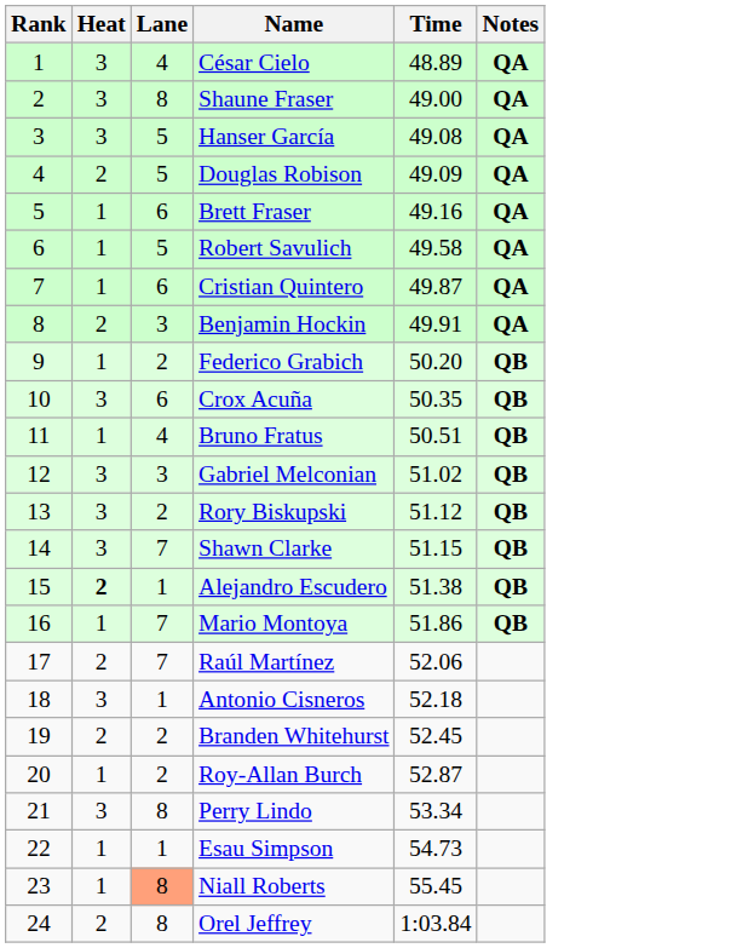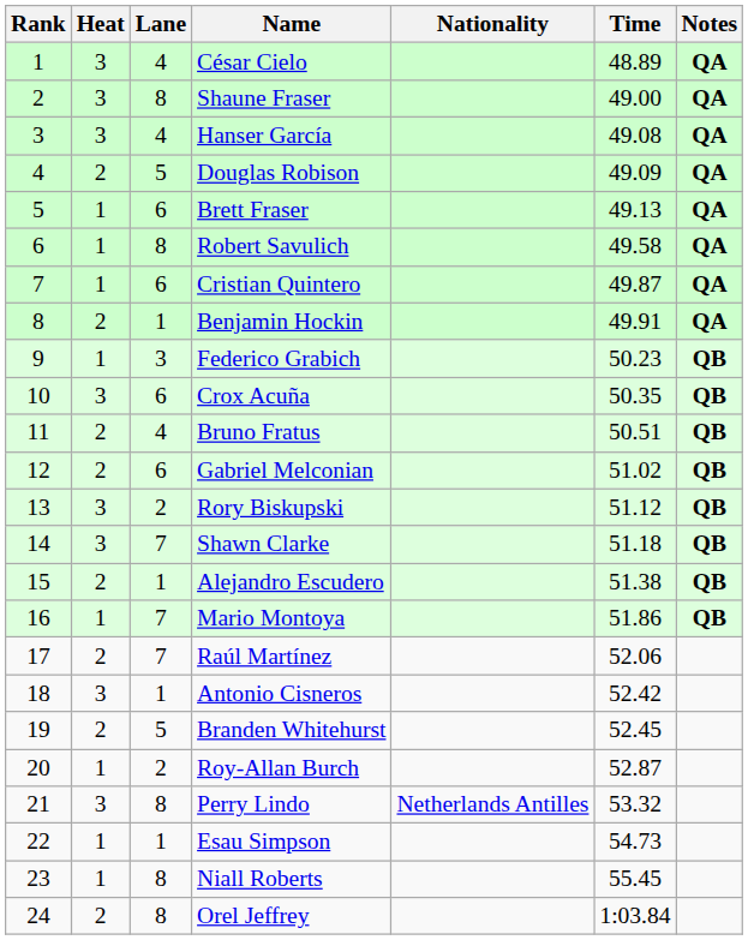+ column: Nationality | Netherlands Antilles
Hanser García | Lane: 5 -> 4
Brett Fraser | Time: 49.16 -> 49.13
Robert Savulich | Lane: 5 -> 8
Benjamin Hockin | Lane: 3 -> 1
Federico Grabich | Lane: 2 -> 3
Federico Grabich | Time: 50.20 -> 50.23
Bruno Fratus | Heat: 1 -> 2
Gabriel Melconian | Heat: 3 -> 2
Gabriel Melconian | Lane: 3 -> 6
Shawn Clarke | Time: 51.15 -> 51.18
Alejandro Escudero | Heat: bold -> normal
Antonio Cisneros | Time: 52.18 -> 52.42
Branden Whitehurst | Lane: 2 -> 5
Perry Lindo | Time: 53.34 -> 53.32
Niall Roberts | Lane: lightsalmon background -> no background
